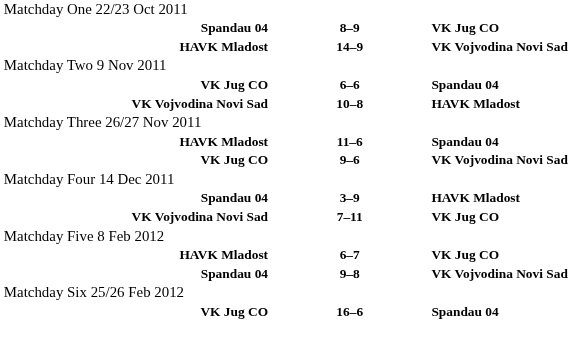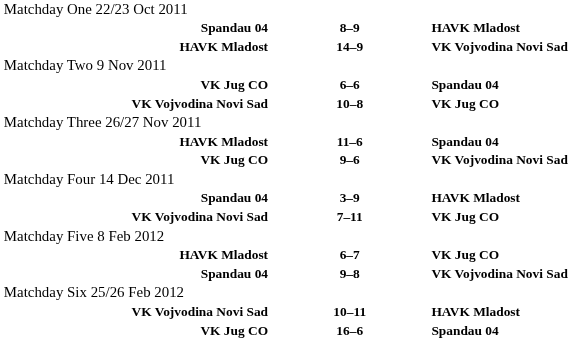8–9 | column 3: VK Jug CO -> HAVK Mladost
10–8 | column 3: HAVK Mladost -> VK Jug CO
+ row: VK Vojvodina Novi Sad | 10–11 | HAVK Mladost
